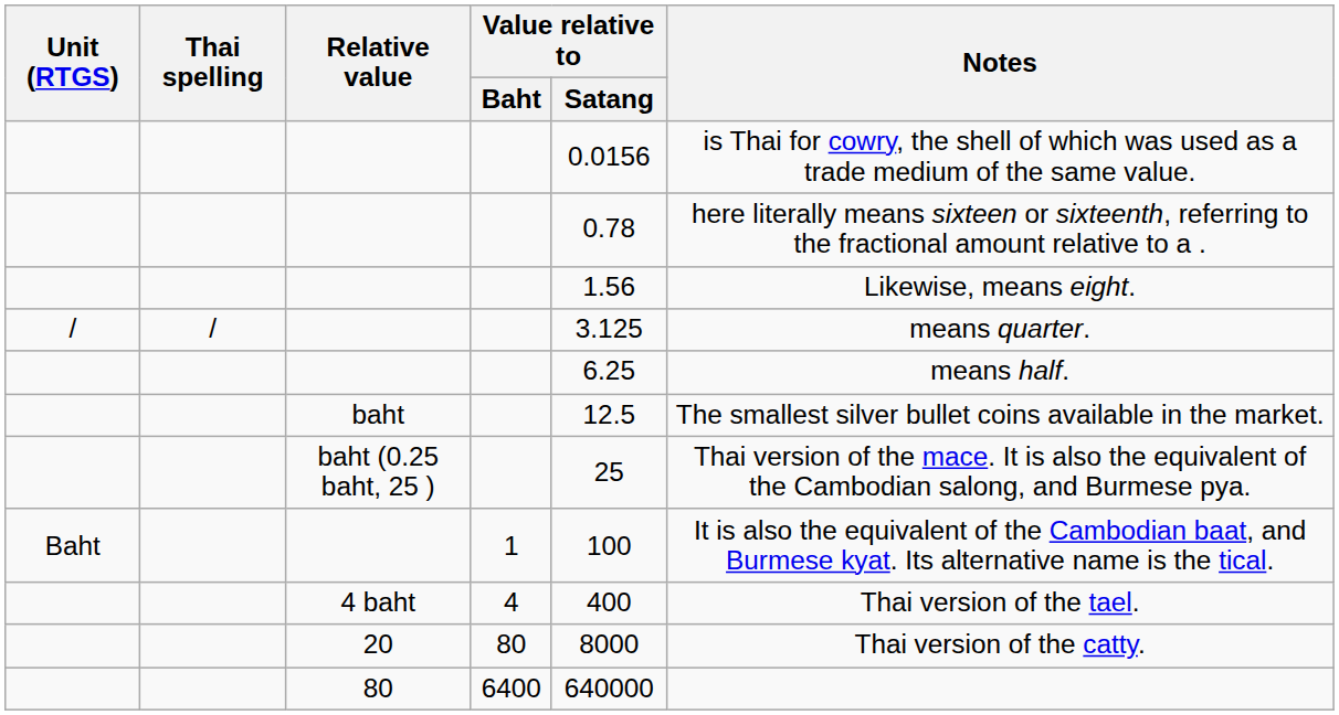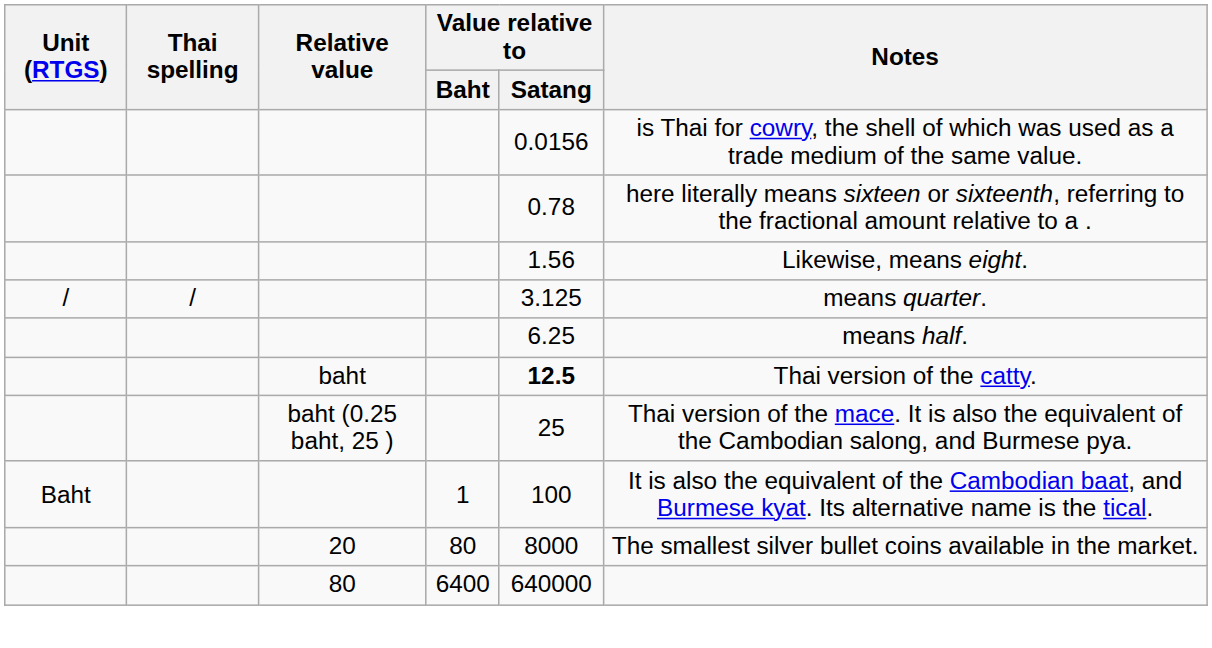baht | Value relative to / Satang: normal -> bold
baht | Notes: The smallest silver bullet coins available in the market. -> Thai version of the catty.
- row: 4 baht | 4 | 400 | Thai version of the tael.
20 | Notes: Thai version of the catty. -> The smallest silver bullet coins available in the market.
